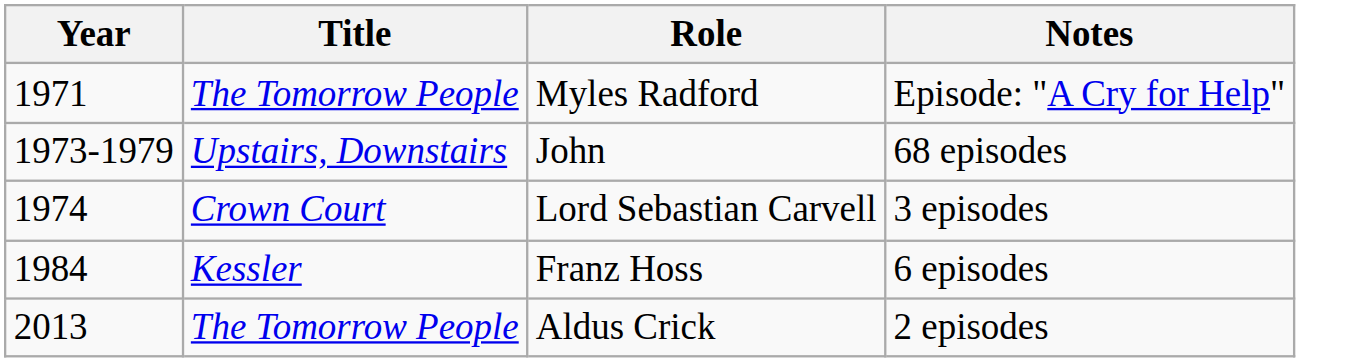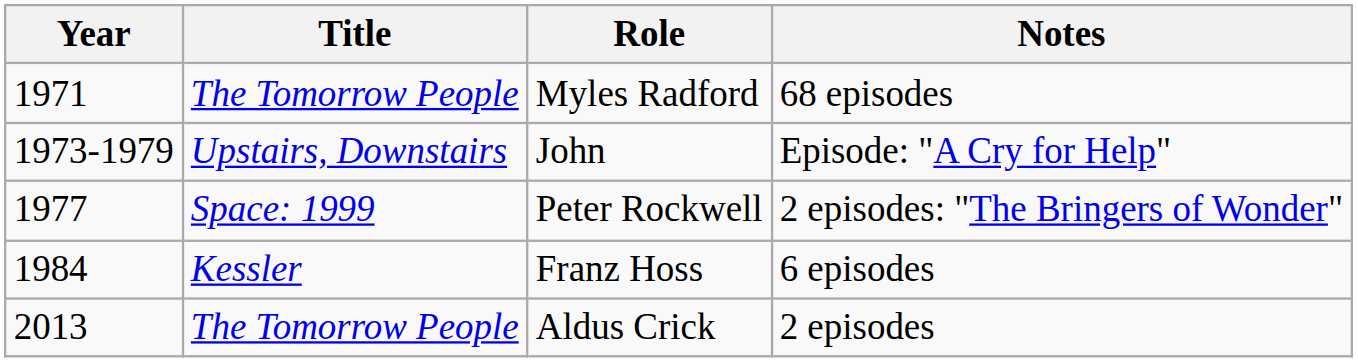Myles Radford | Notes: Episode: "A Cry for Help" -> 68 episodes
John | Notes: 68 episodes -> Episode: "A Cry for Help"
- row: 1974 | Crown Court | Lord Sebastian Carvell | 3 episodes
+ row: 1977 | Space: 1999 | Peter Rockwell | 2 episodes: "The Bringers of Wonder"
